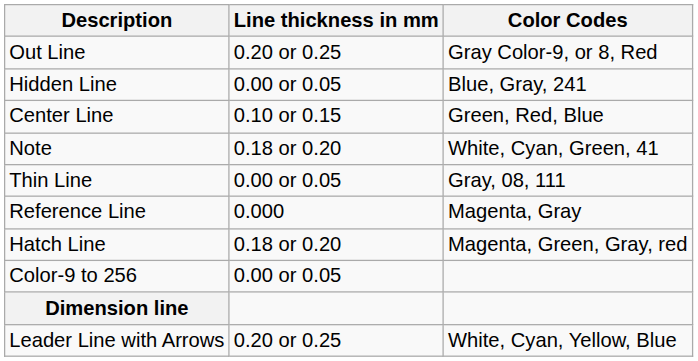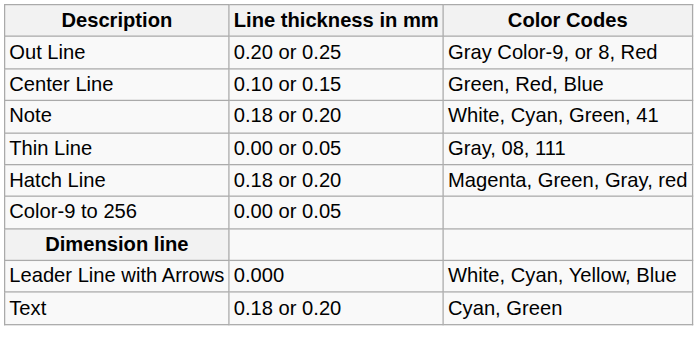- row: Hidden Line | 0.00 or 0.05 | Blue, Gray, 241
- row: Reference Line | 0.000 | Magenta, Gray
Leader Line with Arrows | Line thickness in mm: 0.20 or 0.25 -> 0.000
+ row: Text | 0.18 or 0.20 | Cyan, Green
